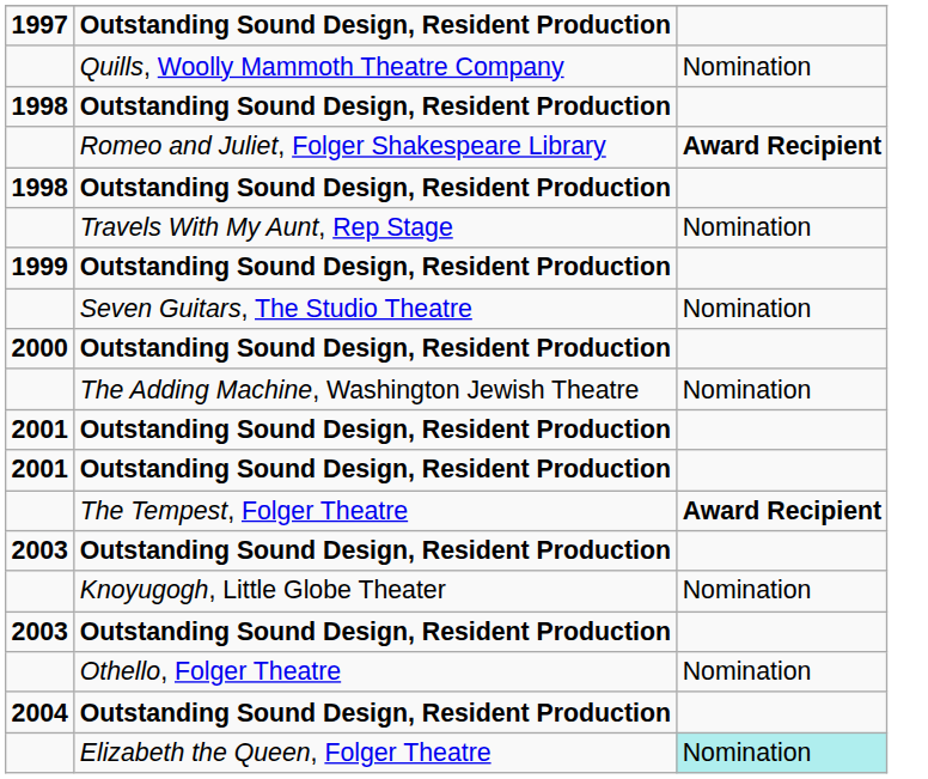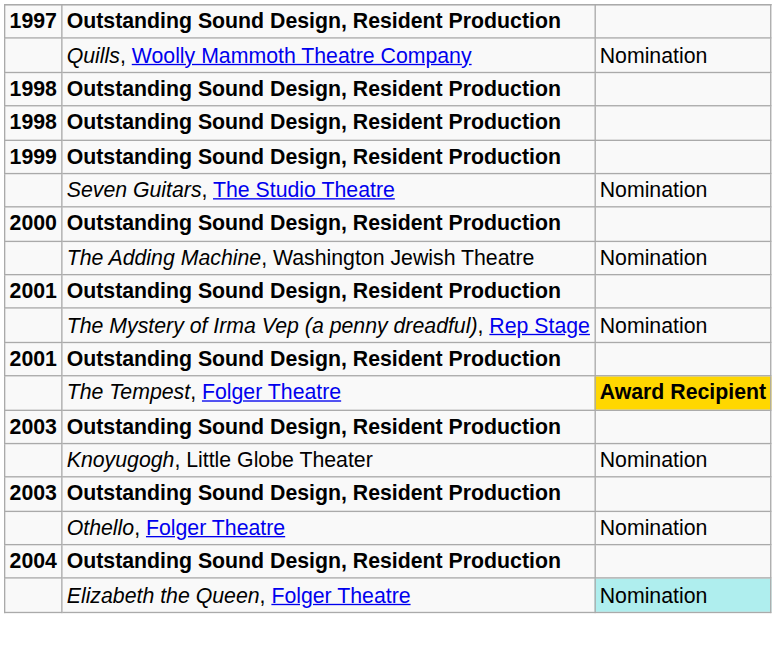- row: Romeo and Juliet, Folger Shakespeare Library | Award Recipient
- row: Travels With My Aunt, Rep Stage | Nomination
+ row: The Mystery of Irma Vep (a penny dreadful), Rep Stage | Nomination
The Tempest, Folger Theatre | column 3: no background -> gold background
